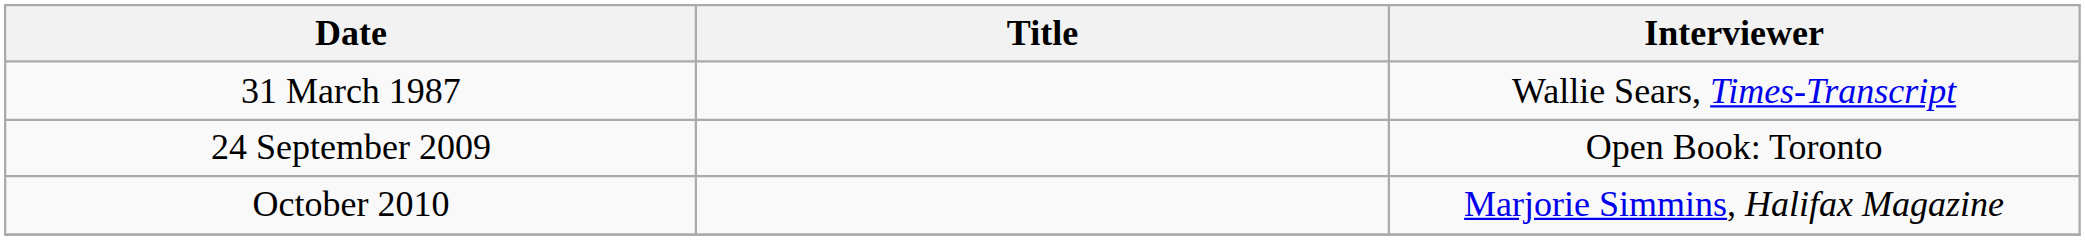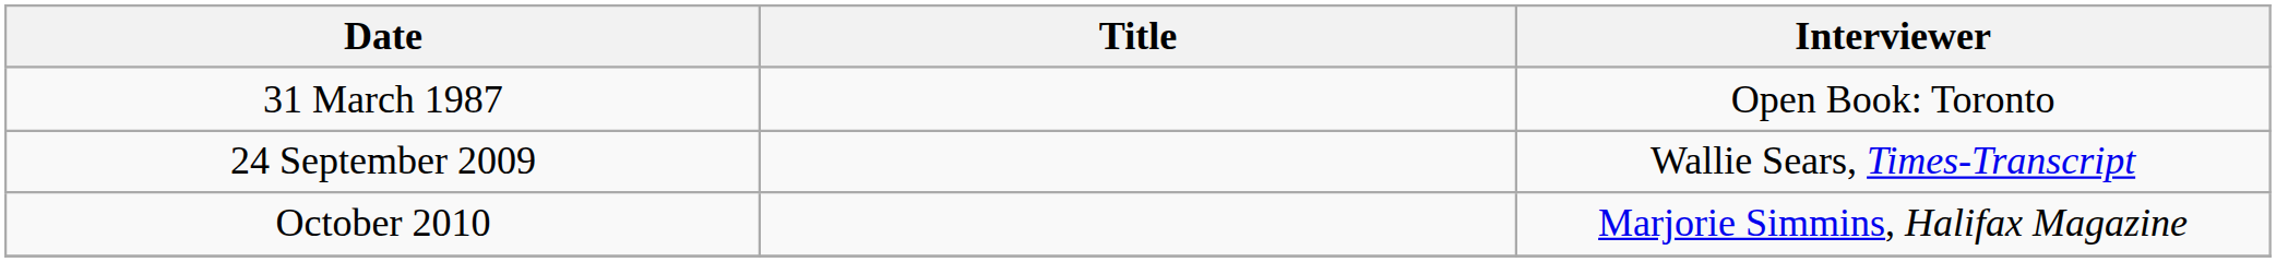31 March 1987 | Interviewer: Wallie Sears, Times-Transcript -> Open Book: Toronto
24 September 2009 | Interviewer: Open Book: Toronto -> Wallie Sears, Times-Transcript
